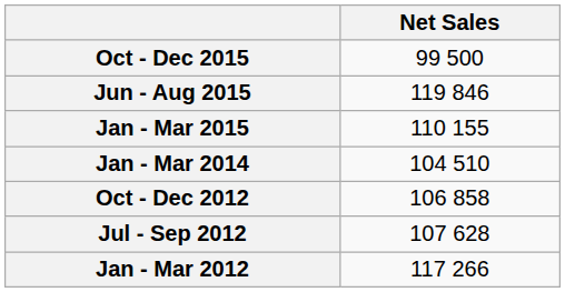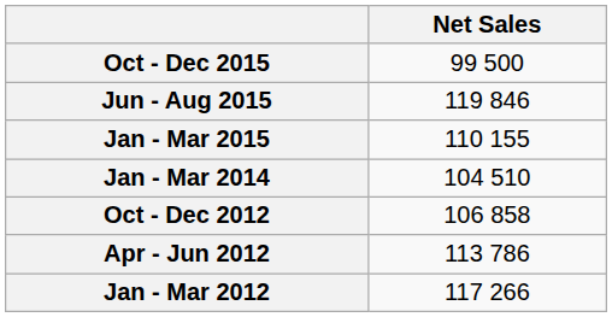- row: Jul - Sep 2012 | 107 628
+ row: Apr - Jun 2012 | 113 786
